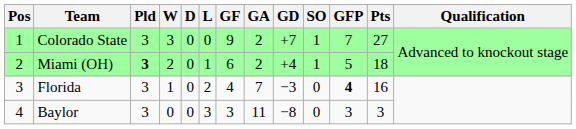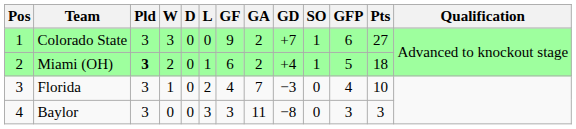Colorado State | GFP: 7 -> 6
Florida | GFP: bold -> normal
Florida | Pts: 16 -> 10
